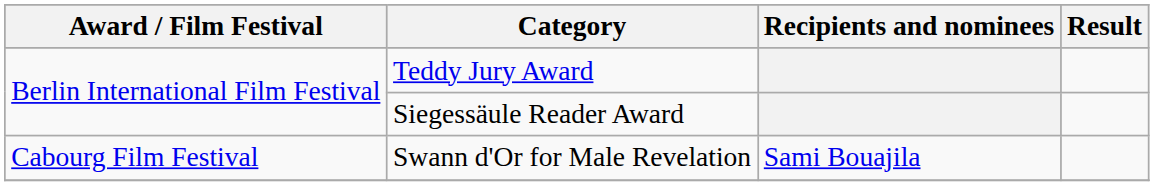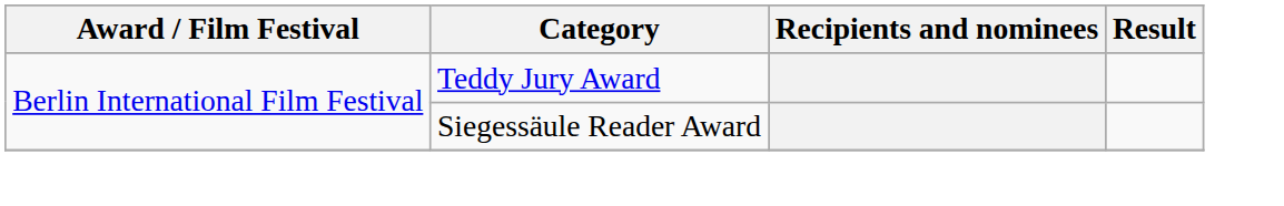- row: Cabourg Film Festival | Swann d'Or for Male Revelation | Sami Bouajila
